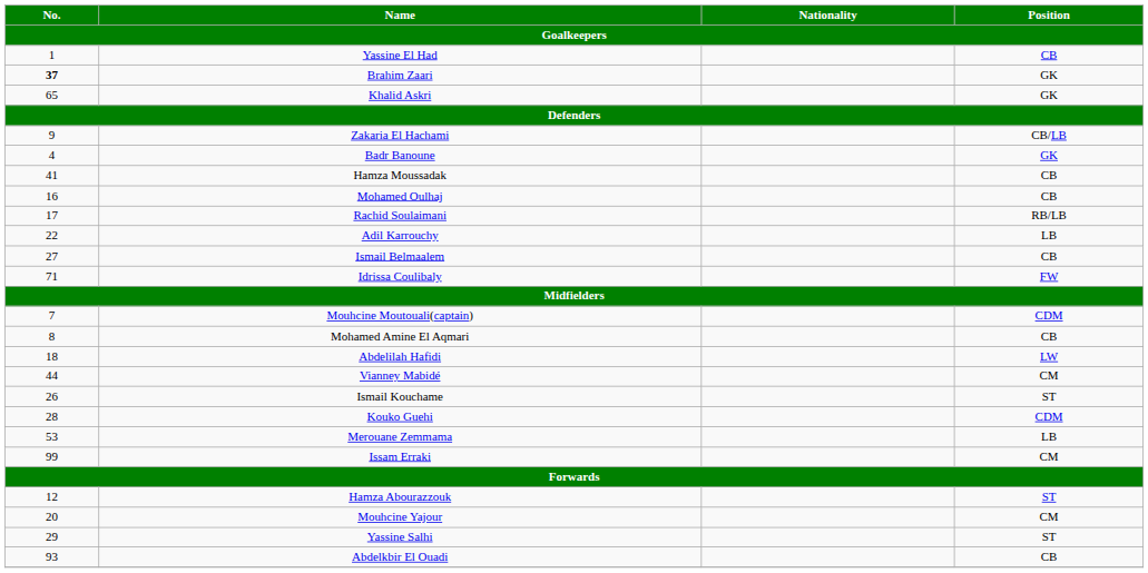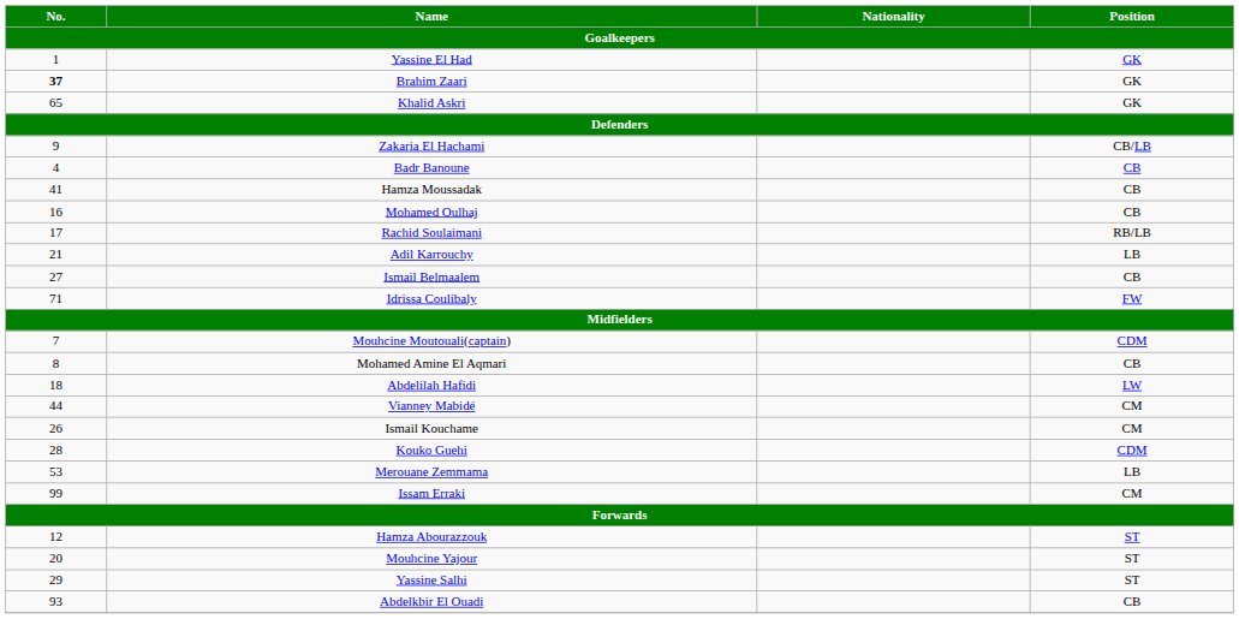Yassine El Had | Position: CB -> GK
Badr Banoune | Position: GK -> CB
Adil Karrouchy | No.: 22 -> 21
Ismail Kouchame | Position: ST -> CM
Mouhcine Yajour | Position: CM -> ST
